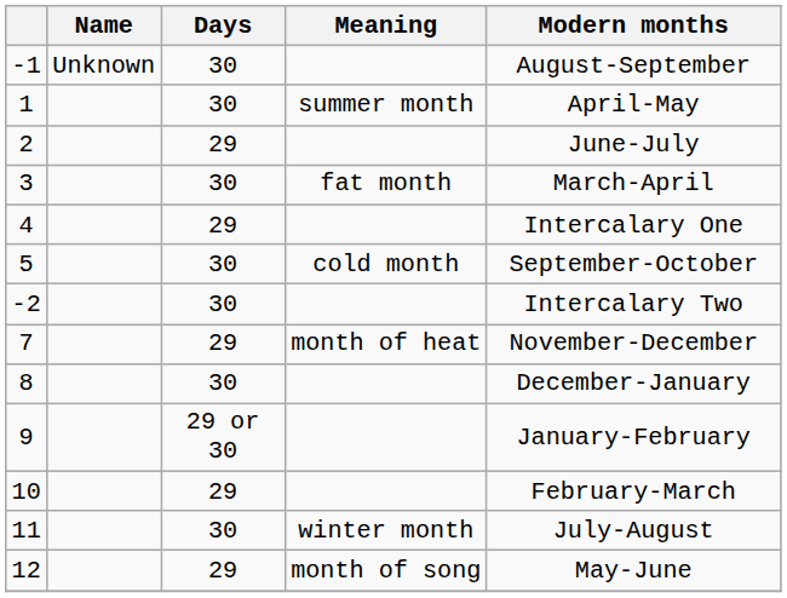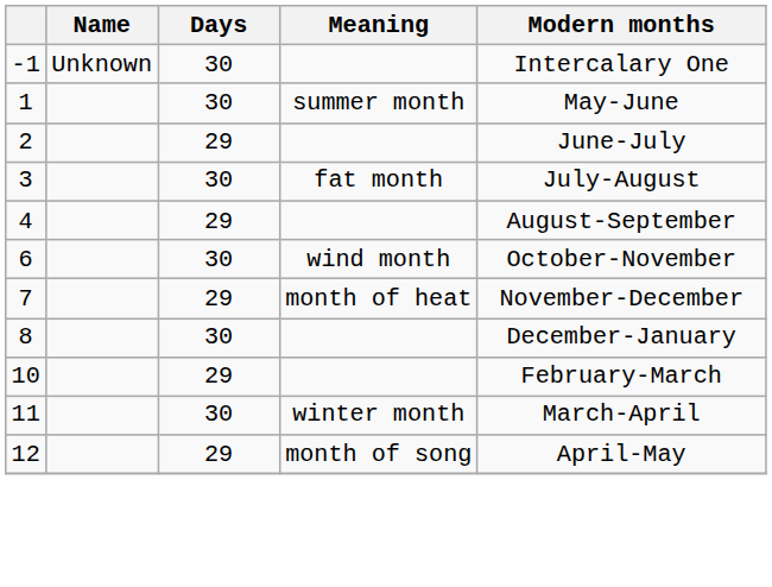-1 | Modern months: August-September -> Intercalary One
1 | Modern months: April-May -> May-June
3 | Modern months: March-April -> July-August
4 | Modern months: Intercalary One -> August-September
- row: 5 | 30 | cold month | September-October
+ row: 6 | 30 | wind month | October-November
- row: -2 | 30 | Intercalary Two
- row: 9 | 29 or 30 | January-February
11 | Modern months: July-August -> March-April
12 | Modern months: May-June -> April-May
